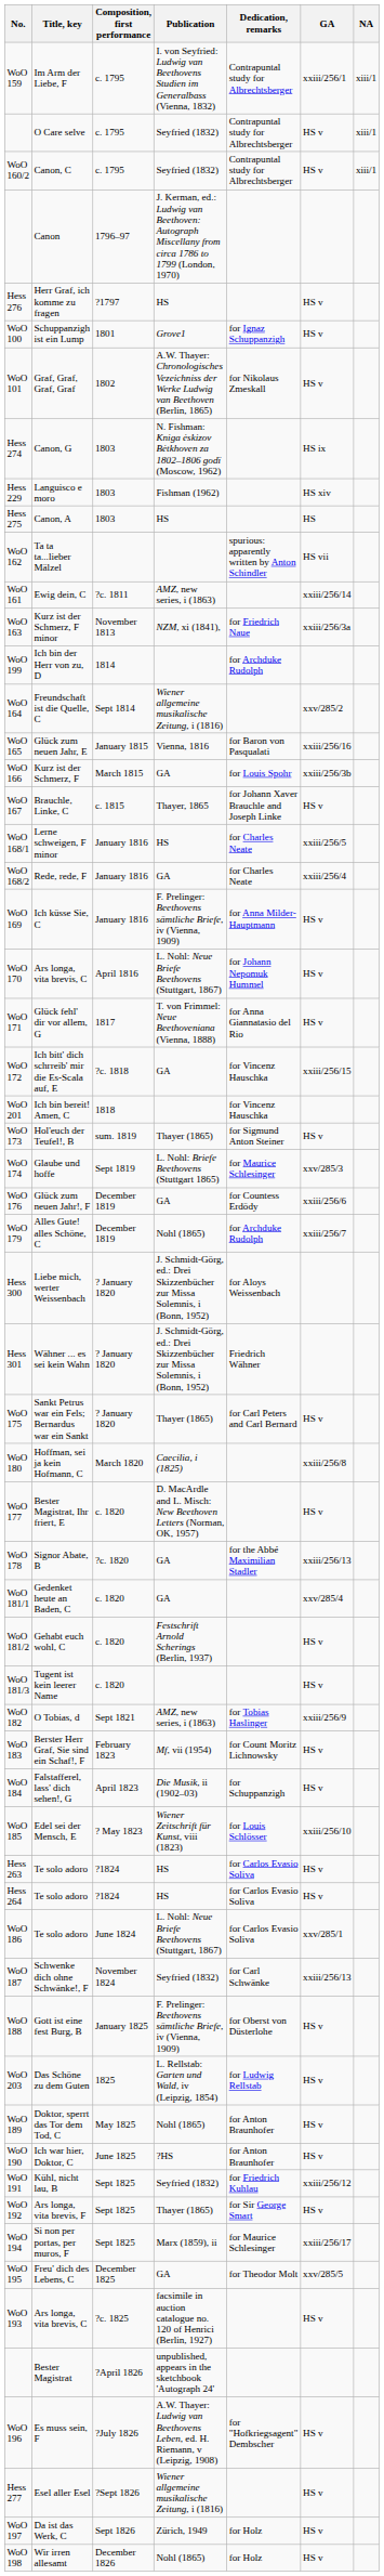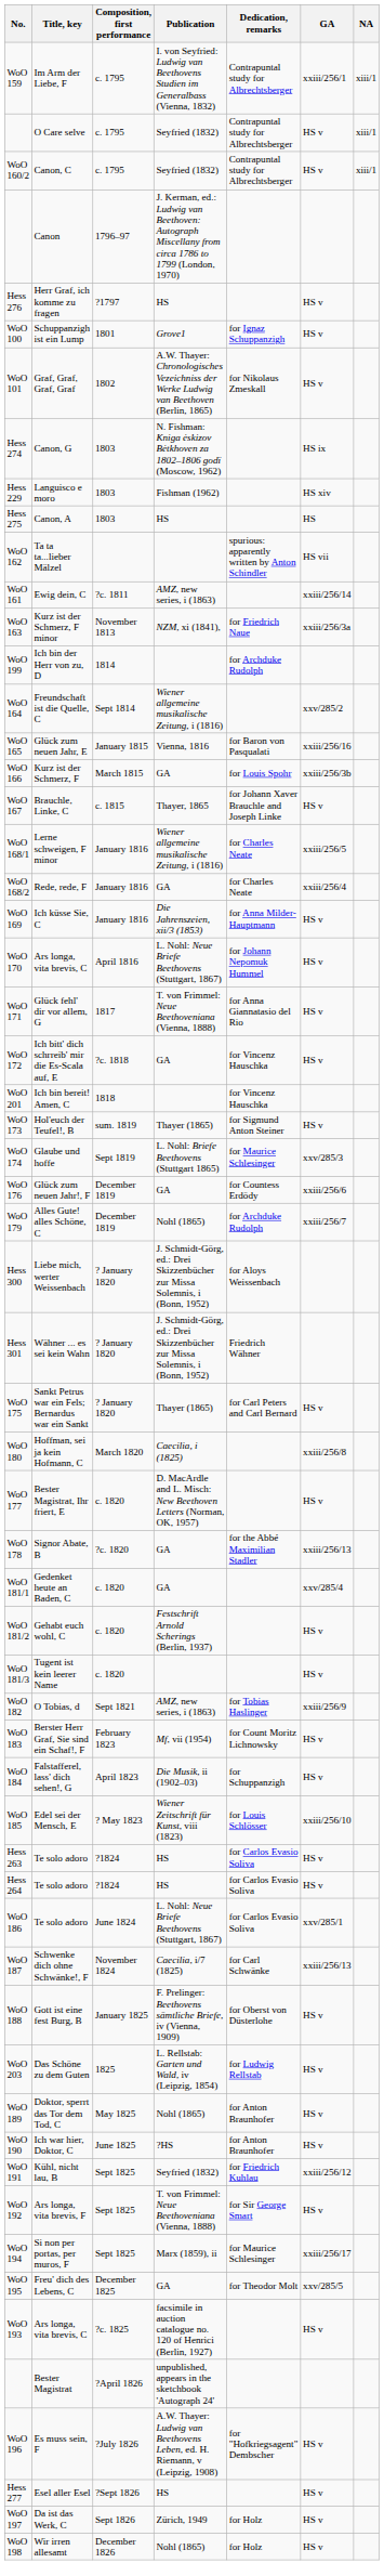WoO 168/1 | Publication: HS -> Wiener allgemeine musikalische Zeitung, i (1816)
WoO 169 | Publication: F. Prelinger: Beethovens sämtliche Briefe, iv (Vienna, 1909) -> Die Jahrenszeien, xii/3 (1853)
WoO 172 | GA: xxiii/256/15 -> HS v
WoO 187 | Publication: Seyfried (1832) -> Caecilia, i/7 (1825)
WoO 192 | Publication: Thayer (1865) -> T. von Frimmel: Neue Beethoveniana (Vienna, 1888)
Hess 277 | Publication: Wiener allgemeine musikalische Zeitung, i (1816) -> HS
